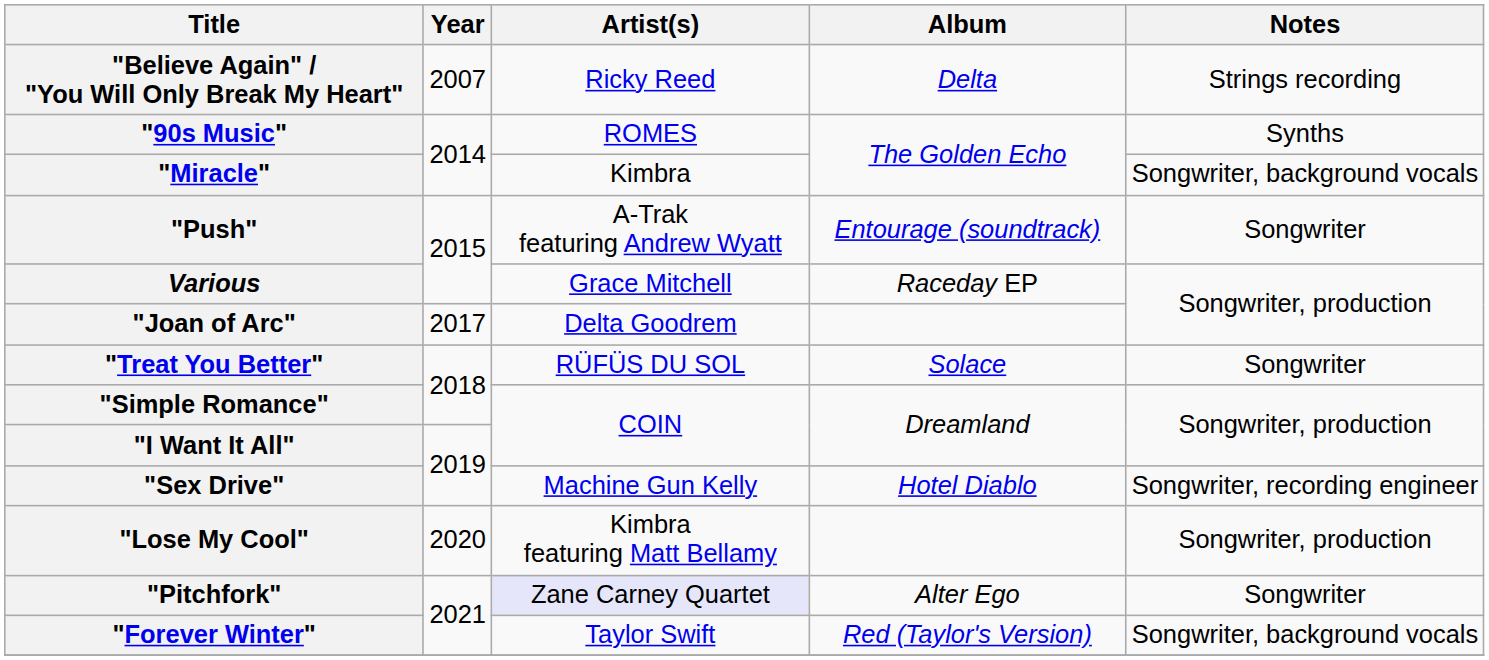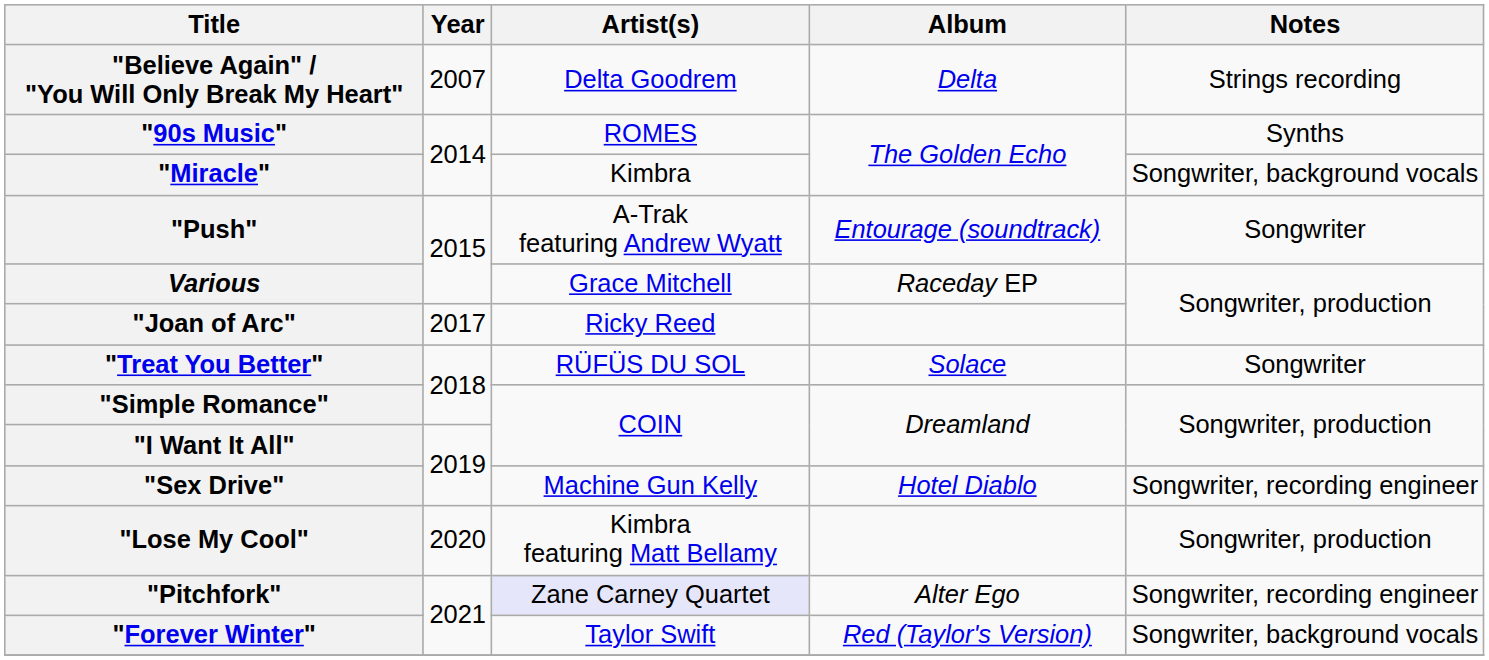"Believe Again" / "You Will Only Break My Heart" | Artist(s): Ricky Reed -> Delta Goodrem
"Joan of Arc" | Artist(s): Delta Goodrem -> Ricky Reed
"Pitchfork" | Notes: Songwriter -> Songwriter, recording engineer
